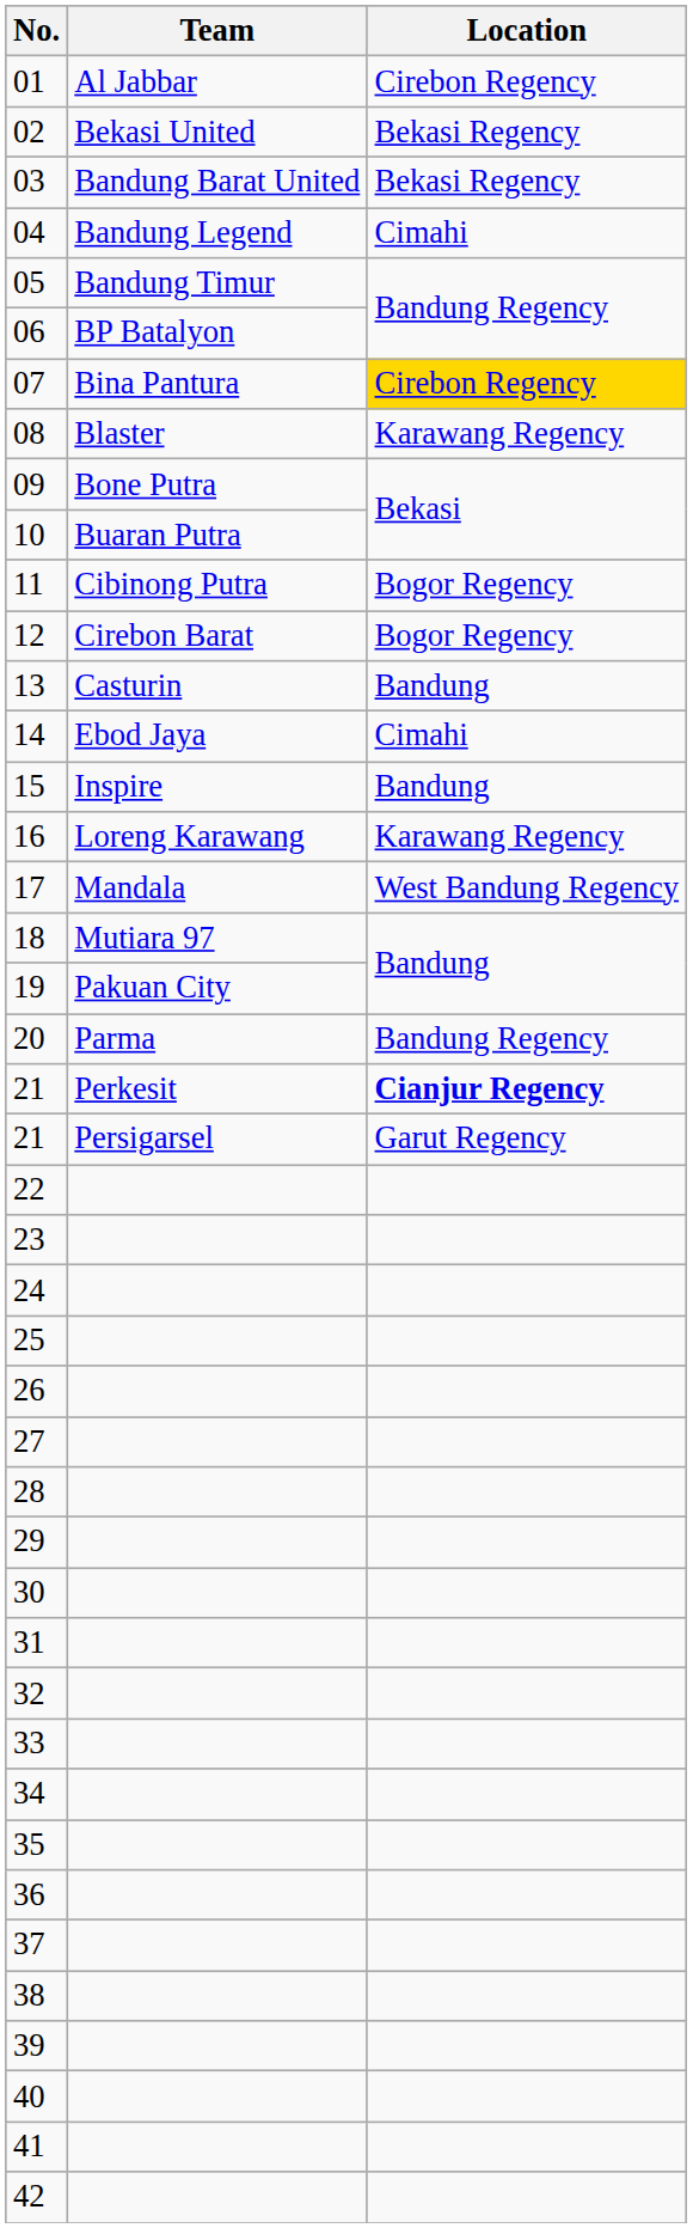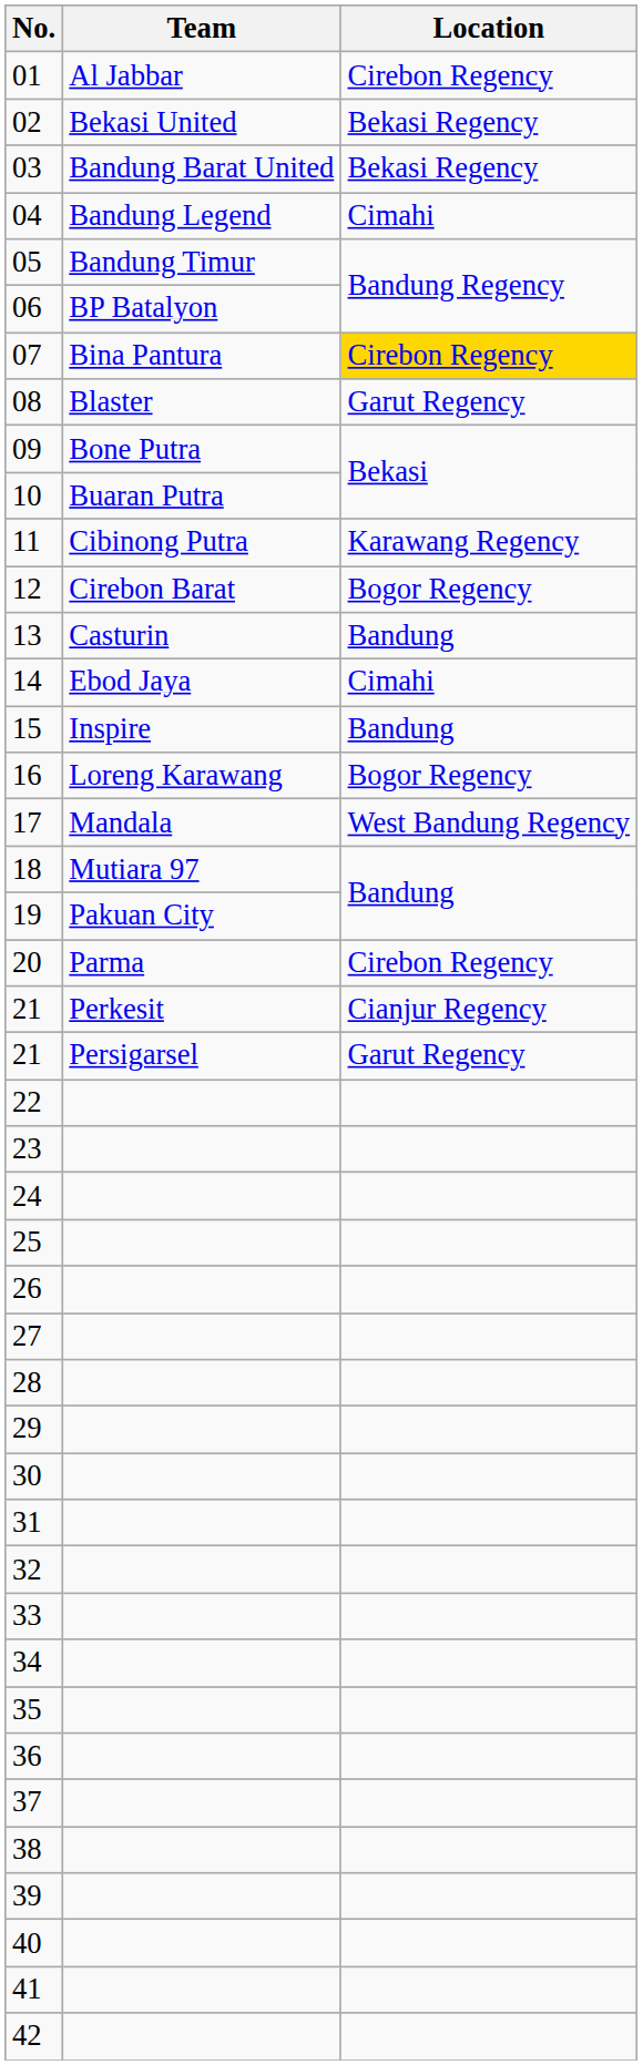08 | Location: Karawang Regency -> Garut Regency
11 | Location: Bogor Regency -> Karawang Regency
16 | Location: Karawang Regency -> Bogor Regency
20 | Location: Bandung Regency -> Cirebon Regency
21 / Perkesit | Location: bold -> normal
